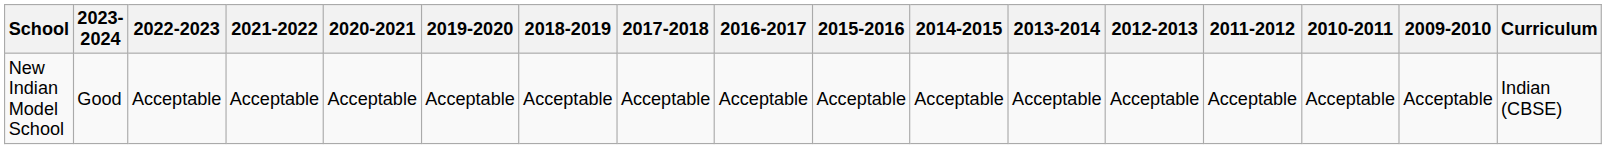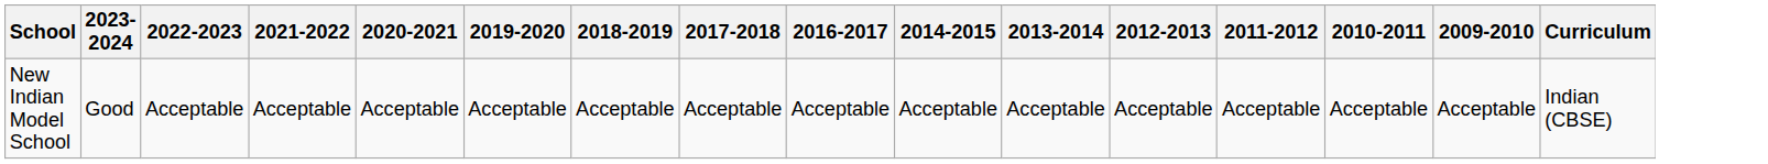- column: 2015-2016 | Acceptable
